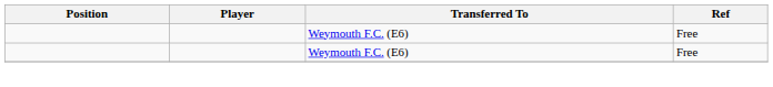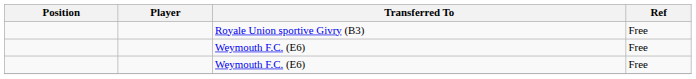+ row: Royale Union sportive Givry (B3) | Free
